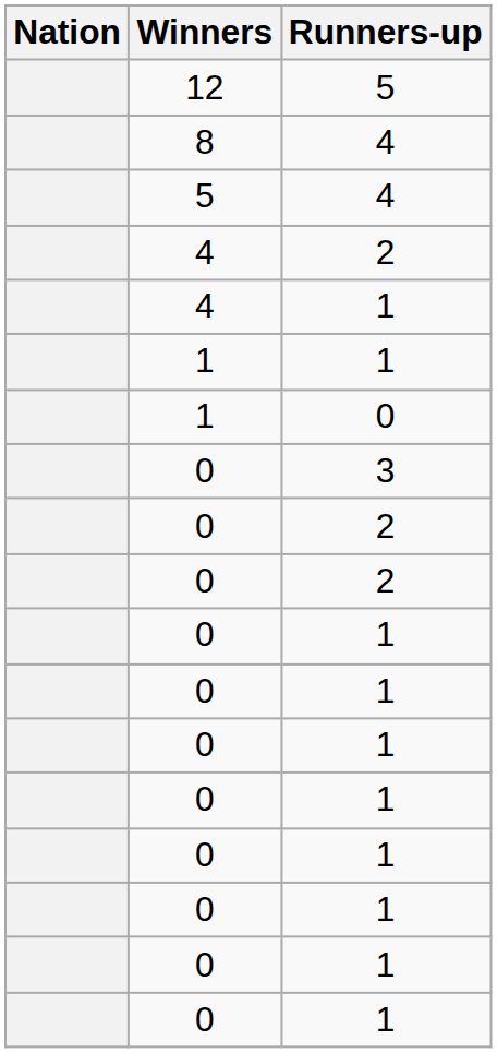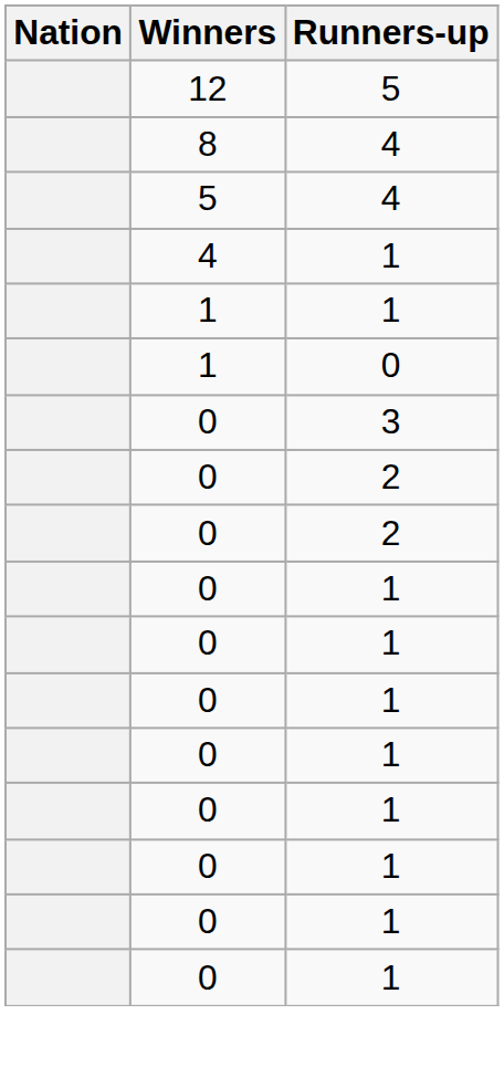- row: 4 | 2
